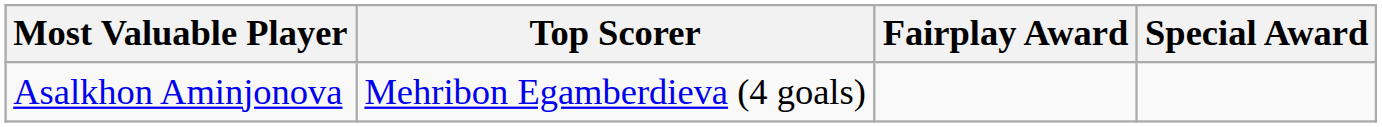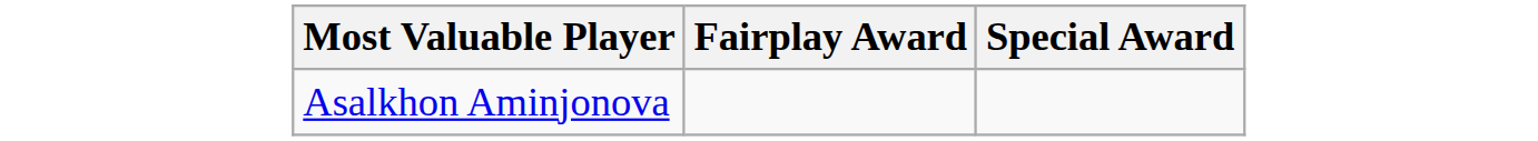- column: Top Scorer | Mehribon Egamberdieva (4 goals)
